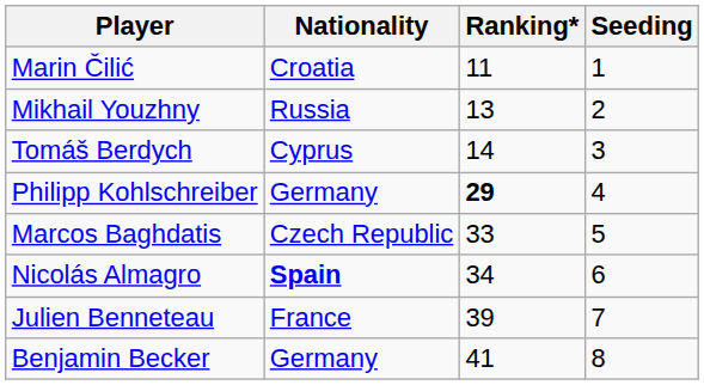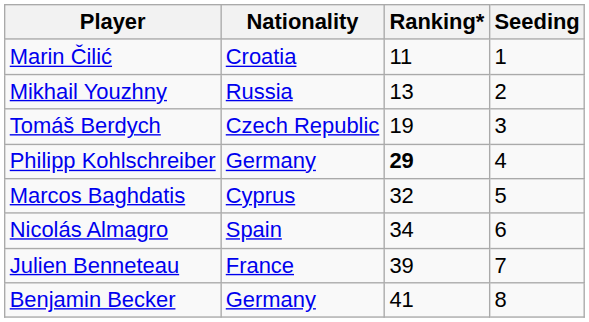Tomáš Berdych | Nationality: Cyprus -> Czech Republic
Tomáš Berdych | Ranking*: 14 -> 19
Marcos Baghdatis | Nationality: Czech Republic -> Cyprus
Marcos Baghdatis | Ranking*: 33 -> 32
Nicolás Almagro | Nationality: bold -> normal
